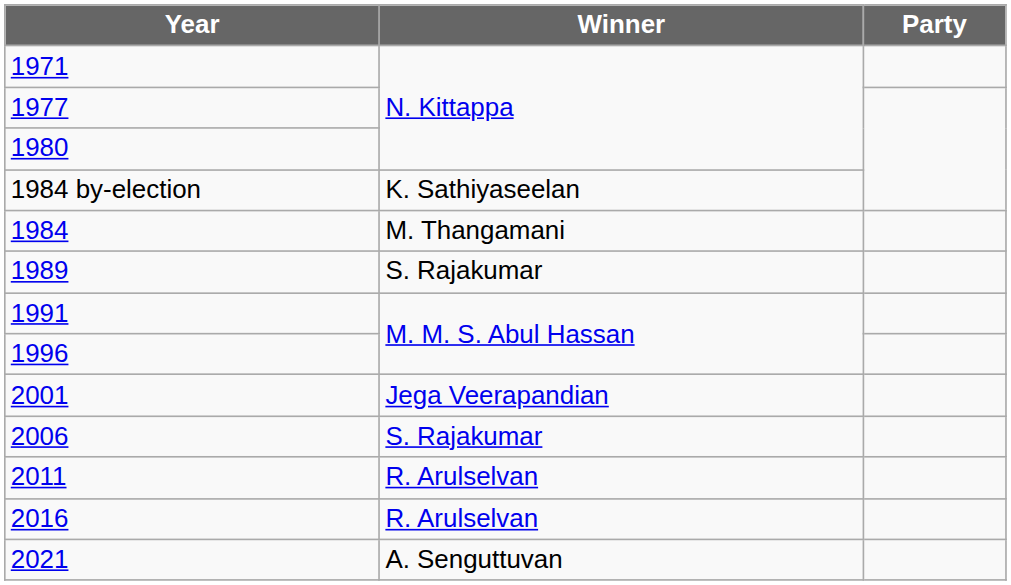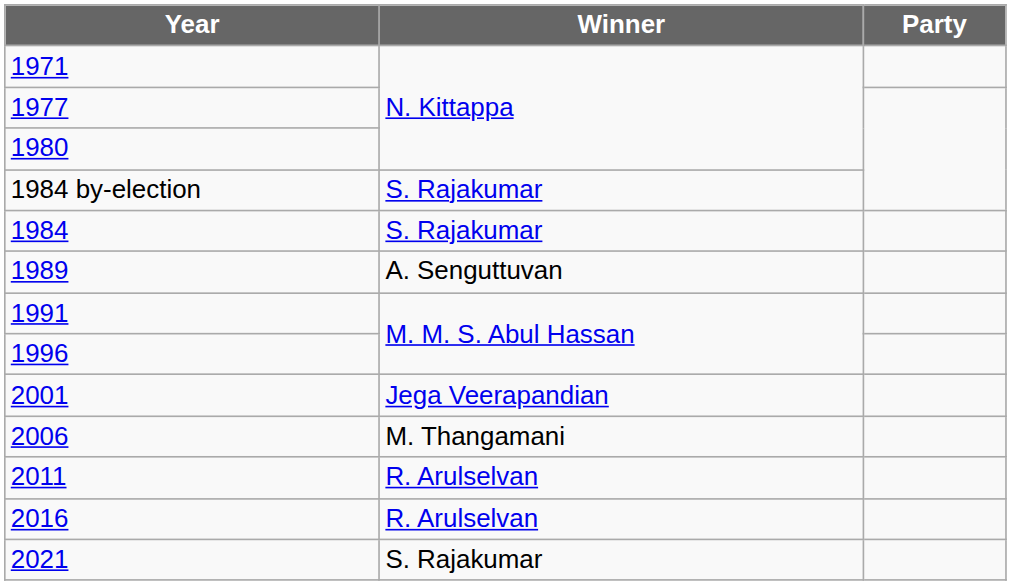1984 by-election | Winner: K. Sathiyaseelan -> S. Rajakumar
1984 | Winner: M. Thangamani -> S. Rajakumar
1989 | Winner: S. Rajakumar -> A. Senguttuvan
2006 | Winner: S. Rajakumar -> M. Thangamani
2021 | Winner: A. Senguttuvan -> S. Rajakumar
